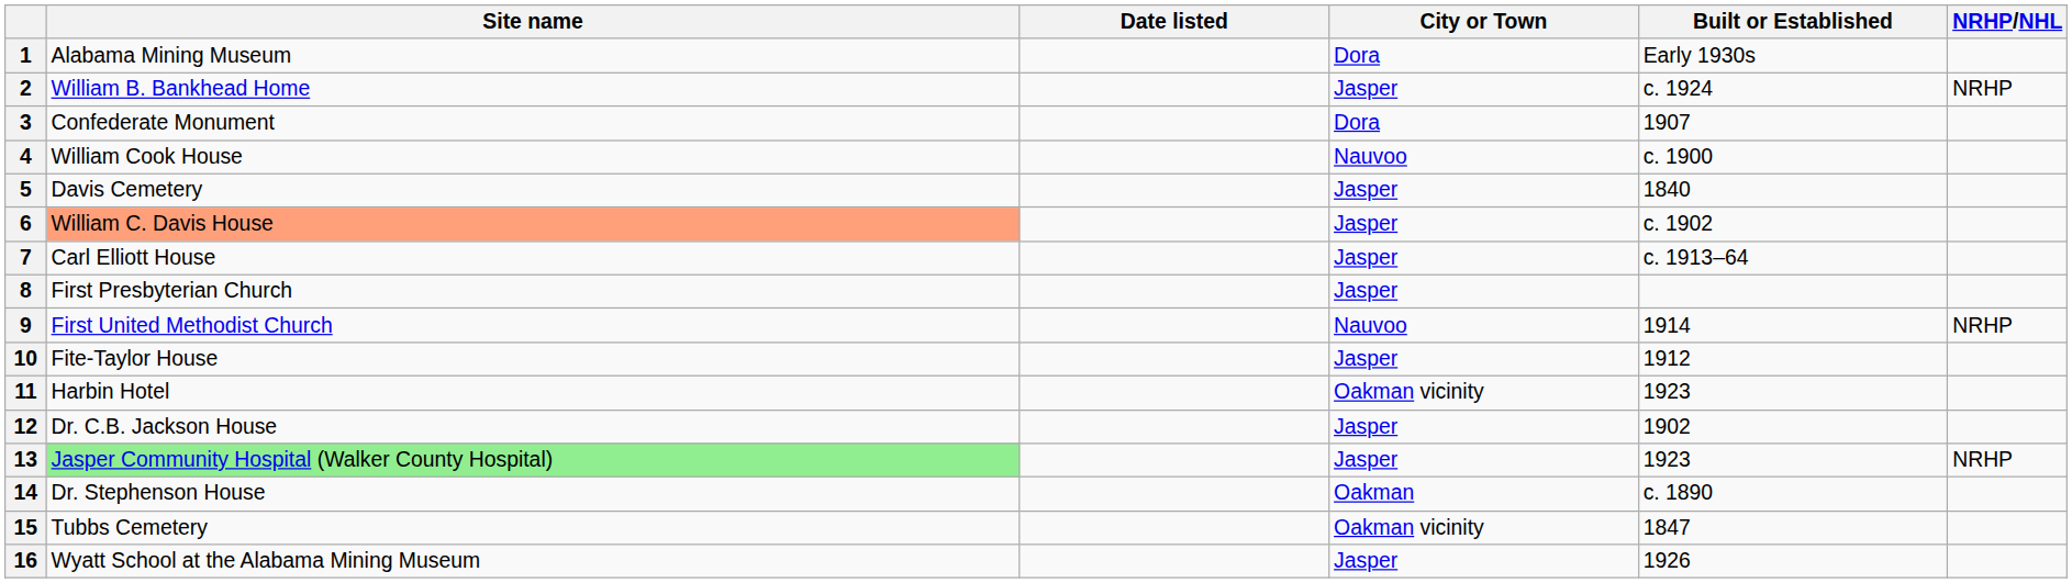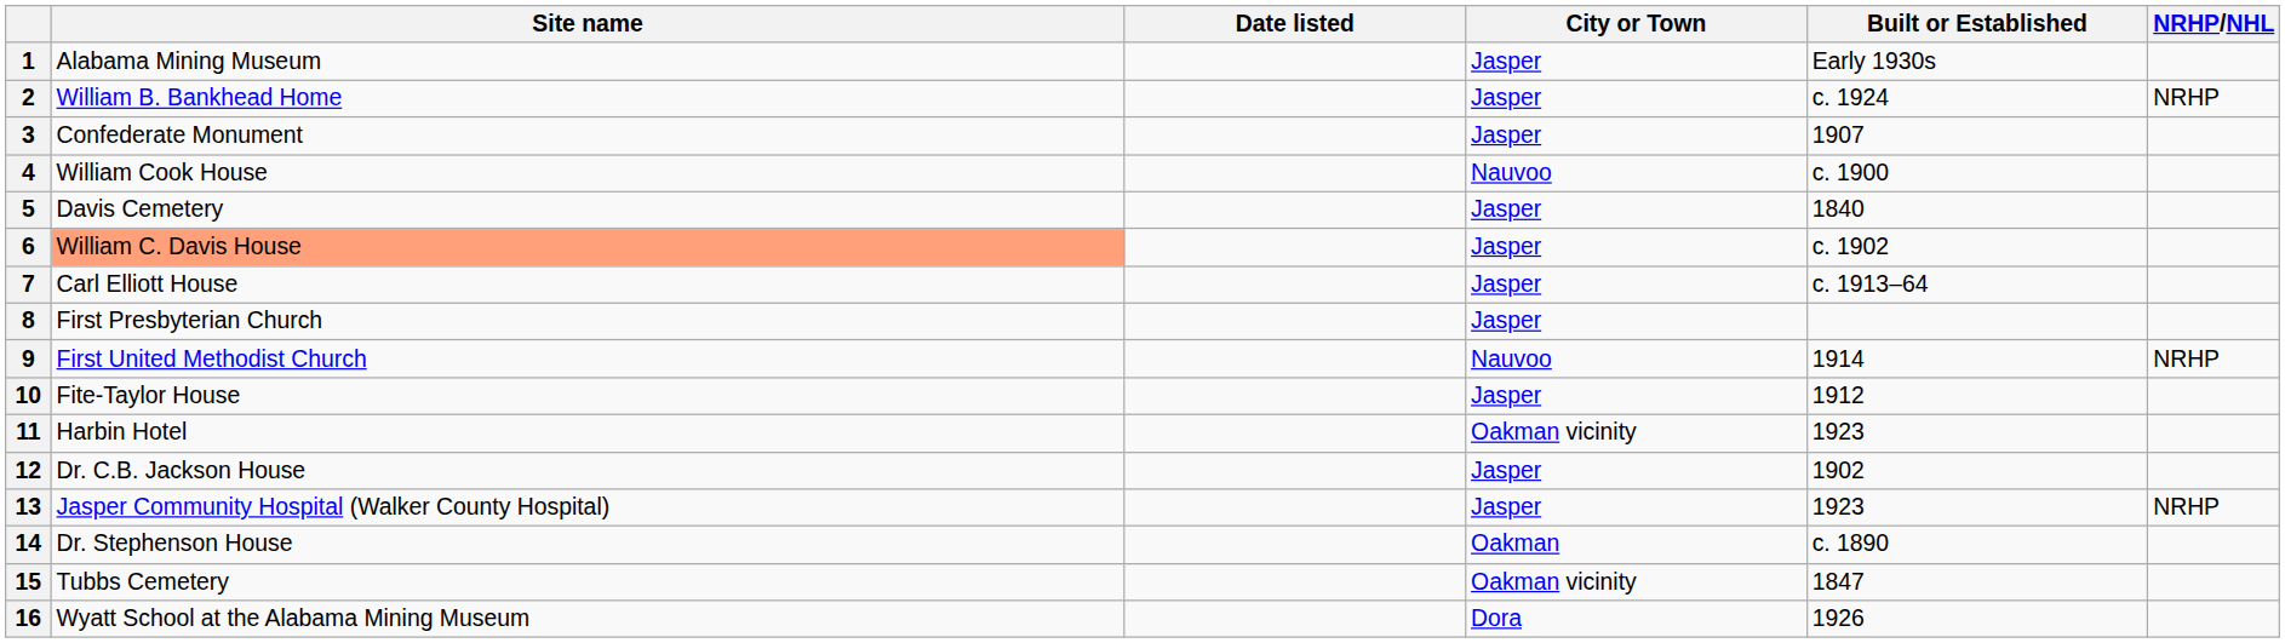1 | City or Town: Dora -> Jasper
3 | City or Town: Dora -> Jasper
13 | Site name: lightgreen background -> no background
16 | City or Town: Jasper -> Dora
